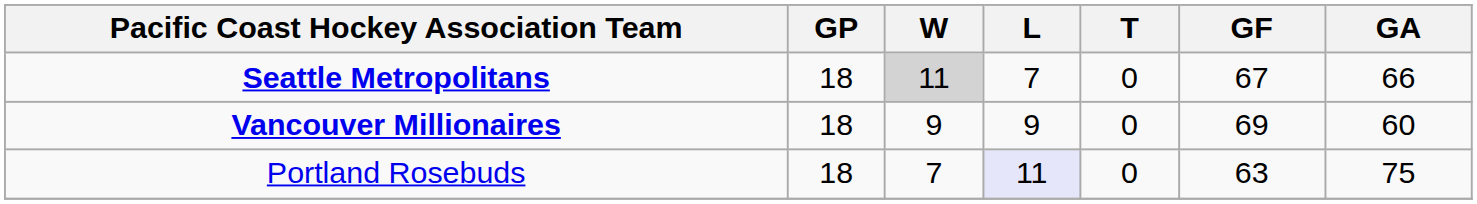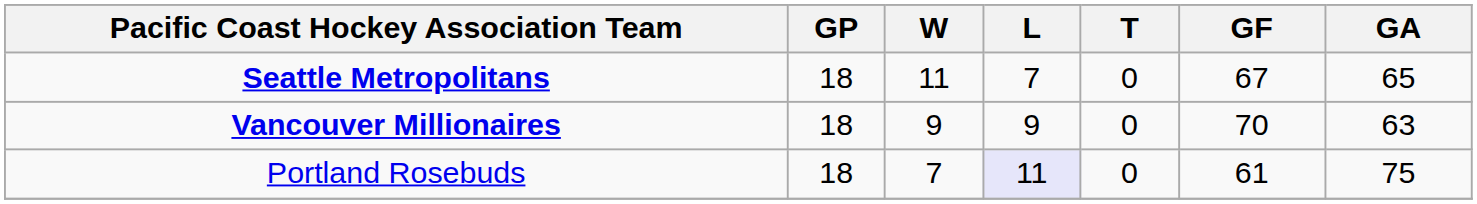Seattle Metropolitans | W: lightgrey background -> no background
Seattle Metropolitans | GA: 66 -> 65
Vancouver Millionaires | GF: 69 -> 70
Vancouver Millionaires | GA: 60 -> 63
Portland Rosebuds | GF: 63 -> 61
